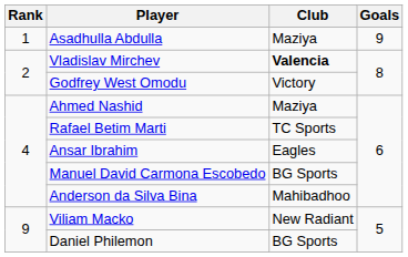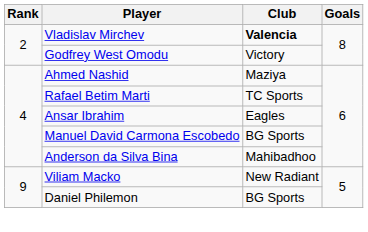- row: 1 | Asadhulla Abdulla | Maziya | 9
